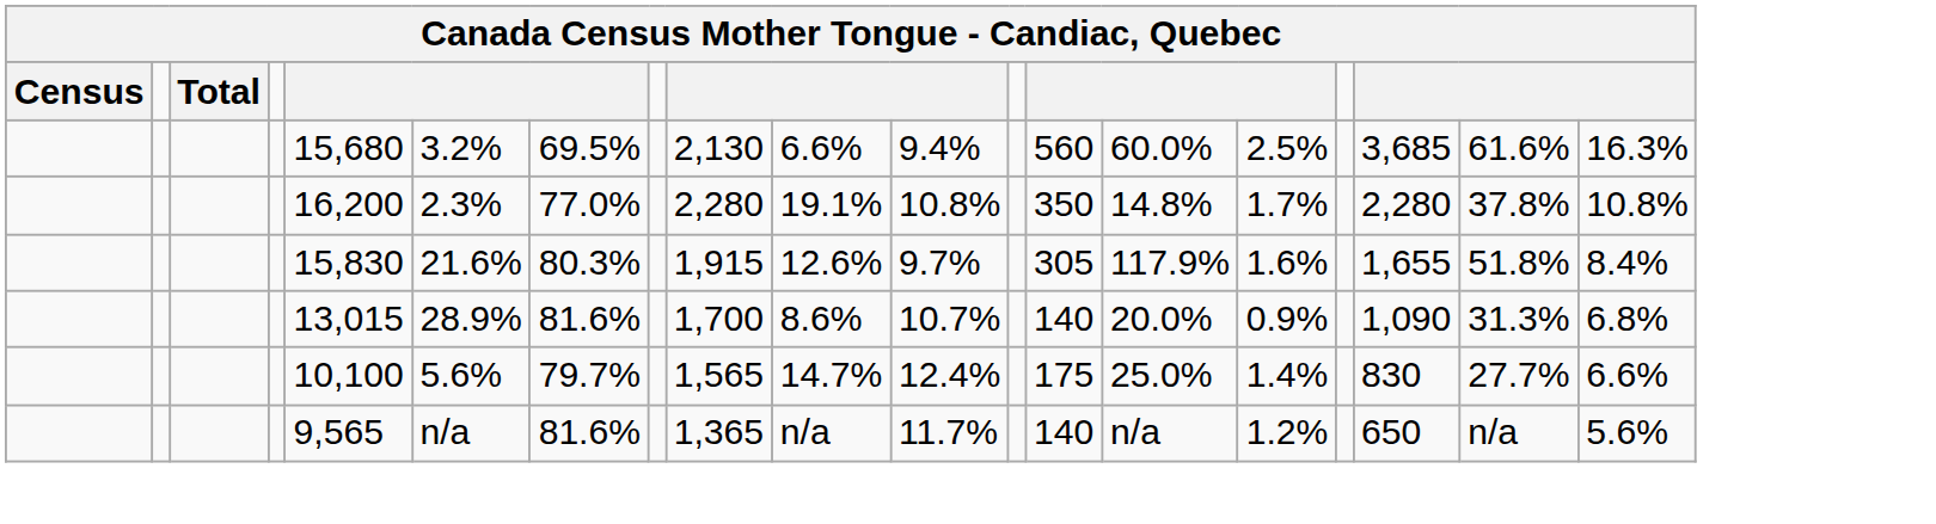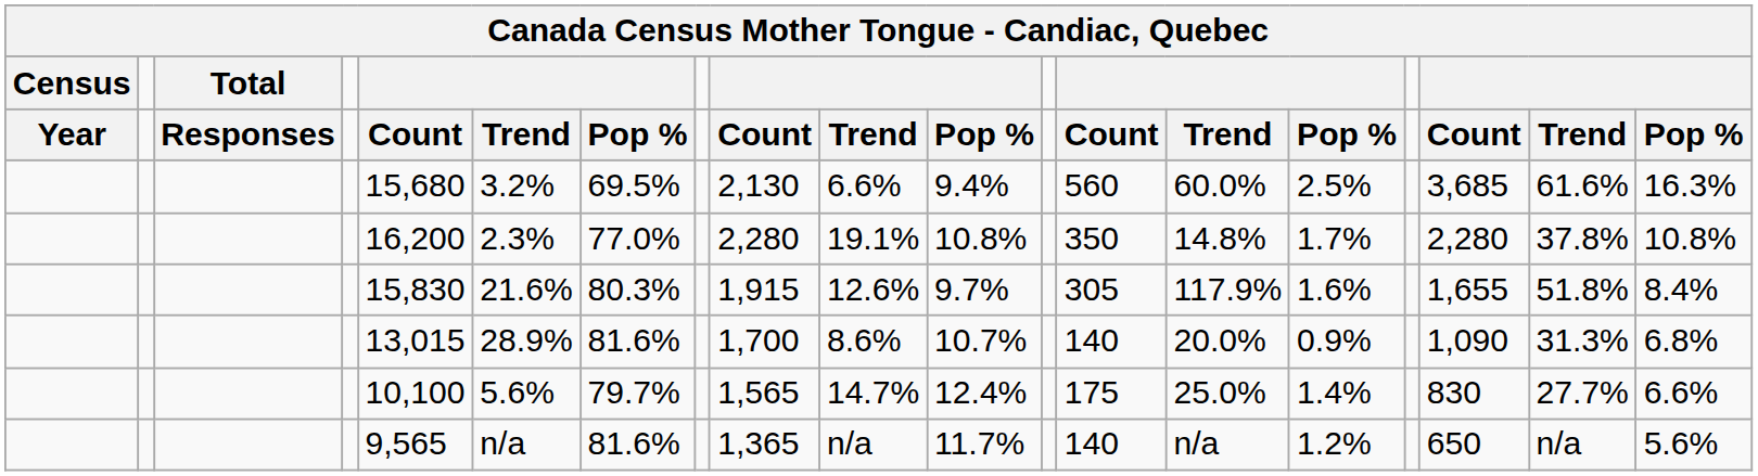+ row: Year | Responses | Count | Trend | Pop % | Count | Trend | Pop % | Count | Trend | Pop % | Count | Trend | Pop %
